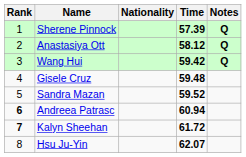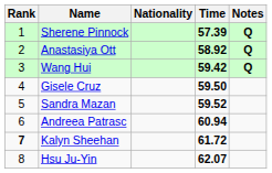Anastasiya Ott | Time: 58.12 -> 58.92
Gisele Cruz | Time: 59.48 -> 59.50
Andreea Patrasc | Rank: bold -> normal
